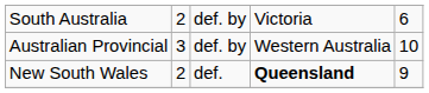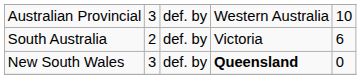rows swapped: South Australia <-> Australian Provincial
New South Wales | column 2: 2 -> 3
New South Wales | column 3: def. -> def. by
New South Wales | column 5: 9 -> 0
